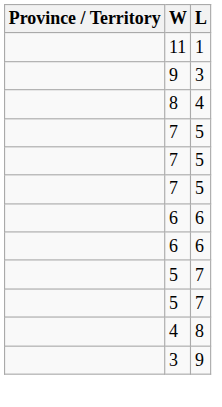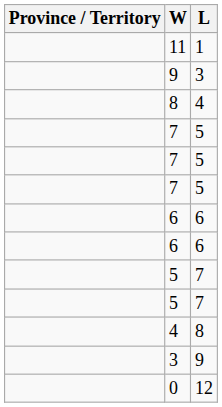+ row: 0 | 12
